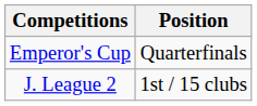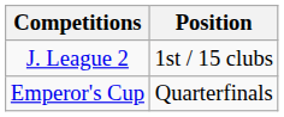rows swapped: J. League 2 <-> Emperor's Cup
